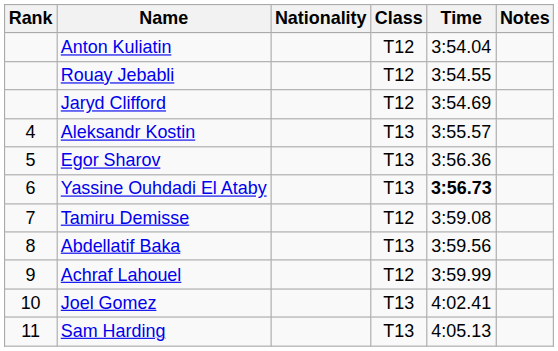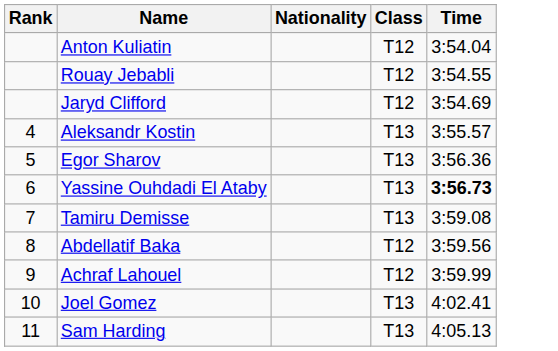- column: Notes
Tamiru Demisse | Class: T12 -> T13
Abdellatif Baka | Class: T13 -> T12
